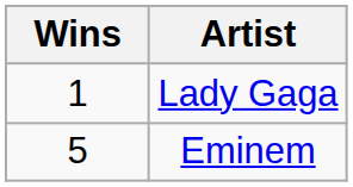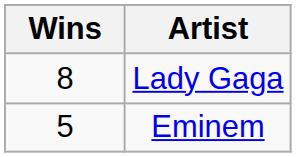Lady Gaga | Wins: 1 -> 8
